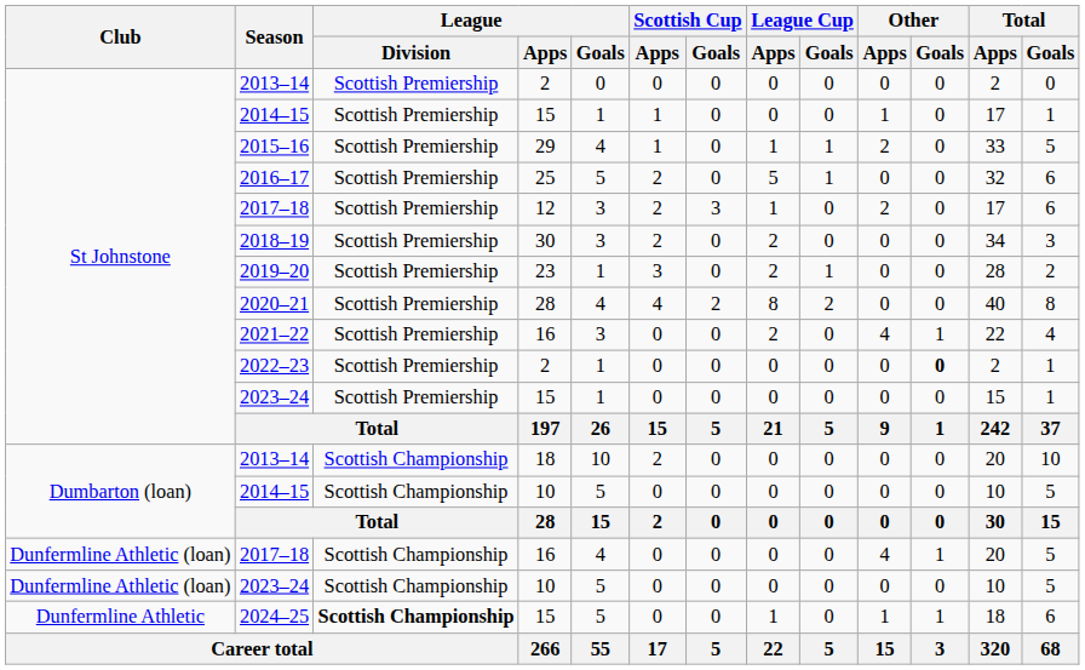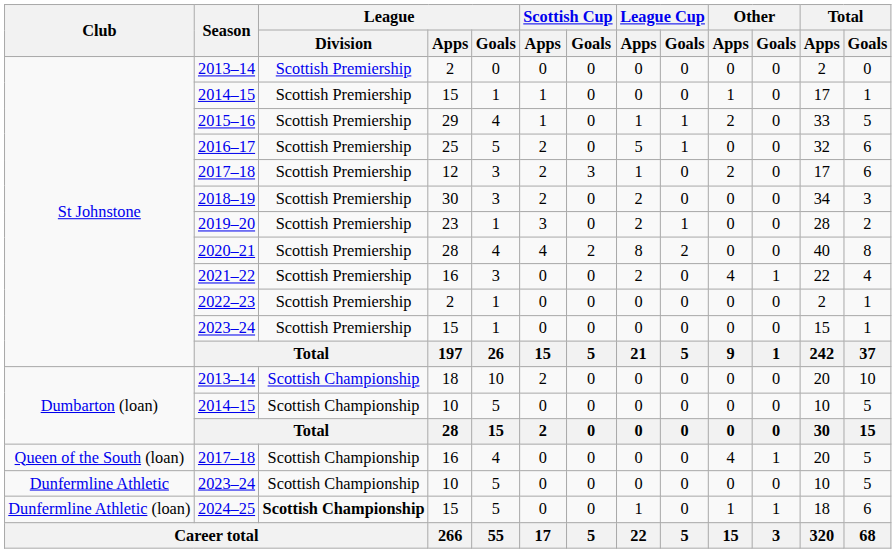2022–23 | Other / Goals: bold -> normal
2017–18 / 16 | Club: Dunfermline Athletic (loan) -> Queen of the South (loan)
2023–24 / 10 | Club: Dunfermline Athletic (loan) -> Dunfermline Athletic
2024–25 | Club: Dunfermline Athletic -> Dunfermline Athletic (loan)
